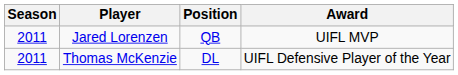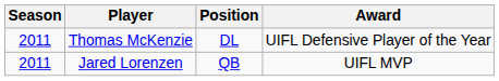rows swapped: Thomas McKenzie <-> Jared Lorenzen
